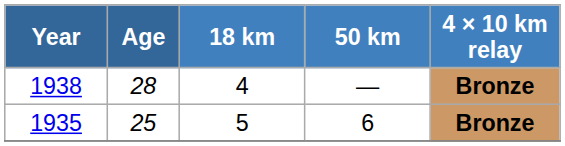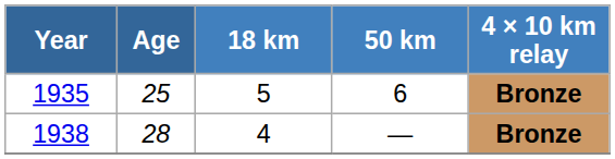rows swapped: 1935 <-> 1938
